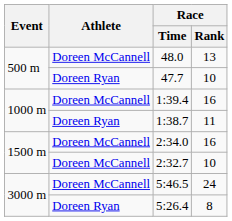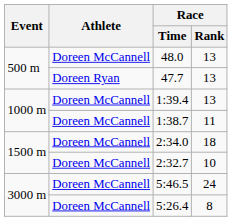47.7 | Race / Rank: 10 -> 13
1:39.4 | Race / Rank: 16 -> 13
1:38.7 | Athlete: Doreen Ryan -> Doreen McCannell
2:34.0 | Race / Rank: 16 -> 18
5:26.4 | Athlete: Doreen Ryan -> Doreen McCannell
